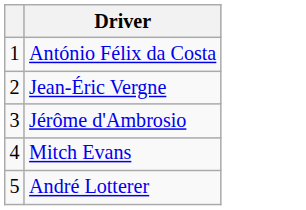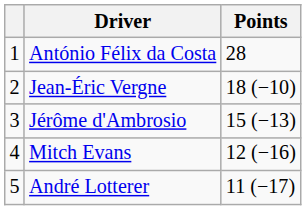+ column: Points | 28 | 18 (−10) | 15 (−13) | 12 (−16) | 11 (−17)
